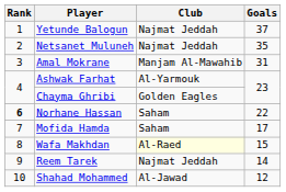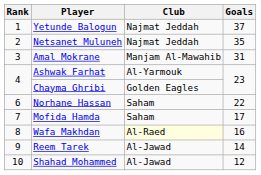Norhane Hassan | Rank: bold -> normal
Wafa Makhdan | Goals: 15 -> 16
Reem Tarek | Club: Najmat Jeddah -> Al-Jawad
